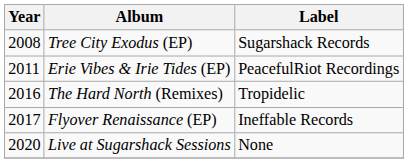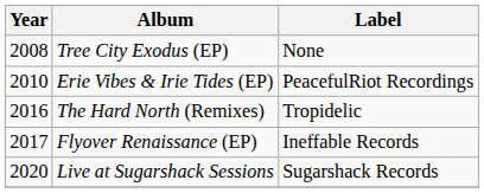Tree City Exodus (EP) | Label: Sugarshack Records -> None
Erie Vibes & Irie Tides (EP) | Year: 2011 -> 2010
Live at Sugarshack Sessions | Label: None -> Sugarshack Records
